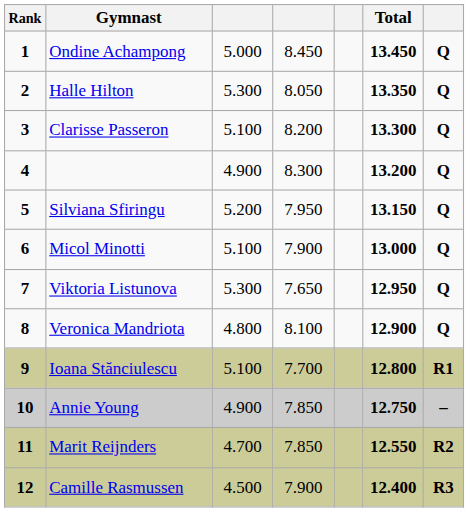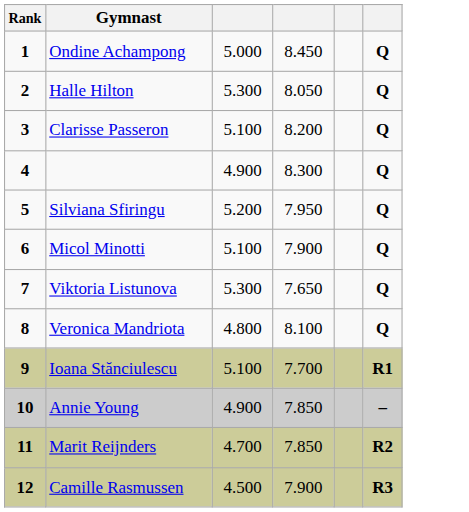- column: Total | 13.450 | 13.350 | 13.300 | 13.200 | 13.150 | 13.000 | 12.950 | 12.900 | 12.800 | 12.750 | 12.550 | 12.400
